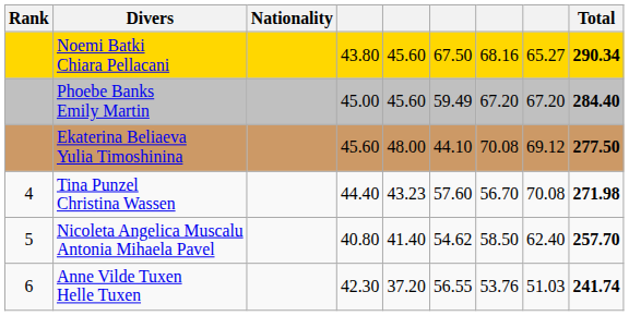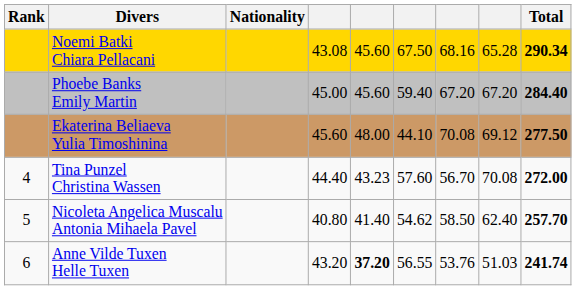Noemi Batki Chiara Pellacani | column 4: 43.80 -> 43.08
Noemi Batki Chiara Pellacani | column 8: 65.27 -> 65.28
Phoebe Banks Emily Martin | column 6: 59.49 -> 59.40
Tina Punzel Christina Wassen | Total: 271.98 -> 272.00
Anne Vilde Tuxen Helle Tuxen | column 4: 42.30 -> 43.20
Anne Vilde Tuxen Helle Tuxen | column 5: normal -> bold
